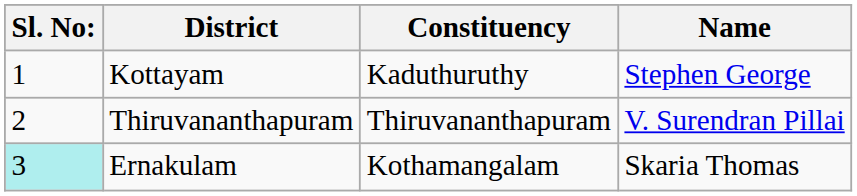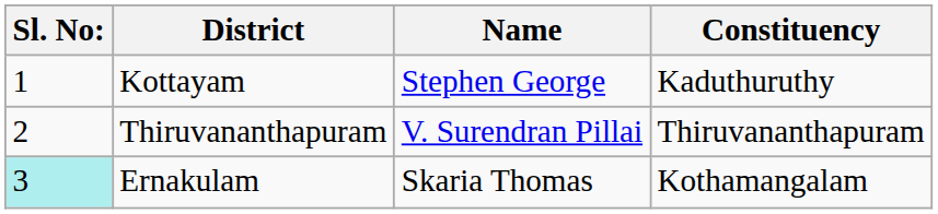columns swapped: Constituency <-> Name
